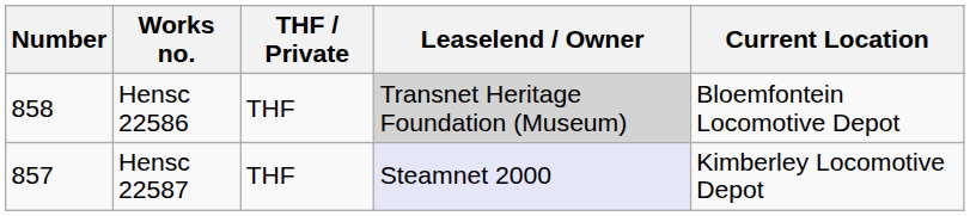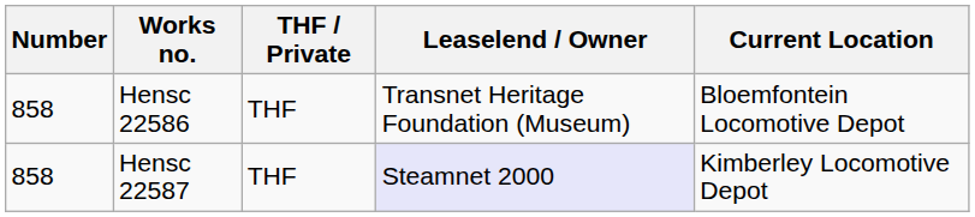Hensc 22586 | Leaselend / Owner: lightgrey background -> no background
Hensc 22587 | Number: 857 -> 858
